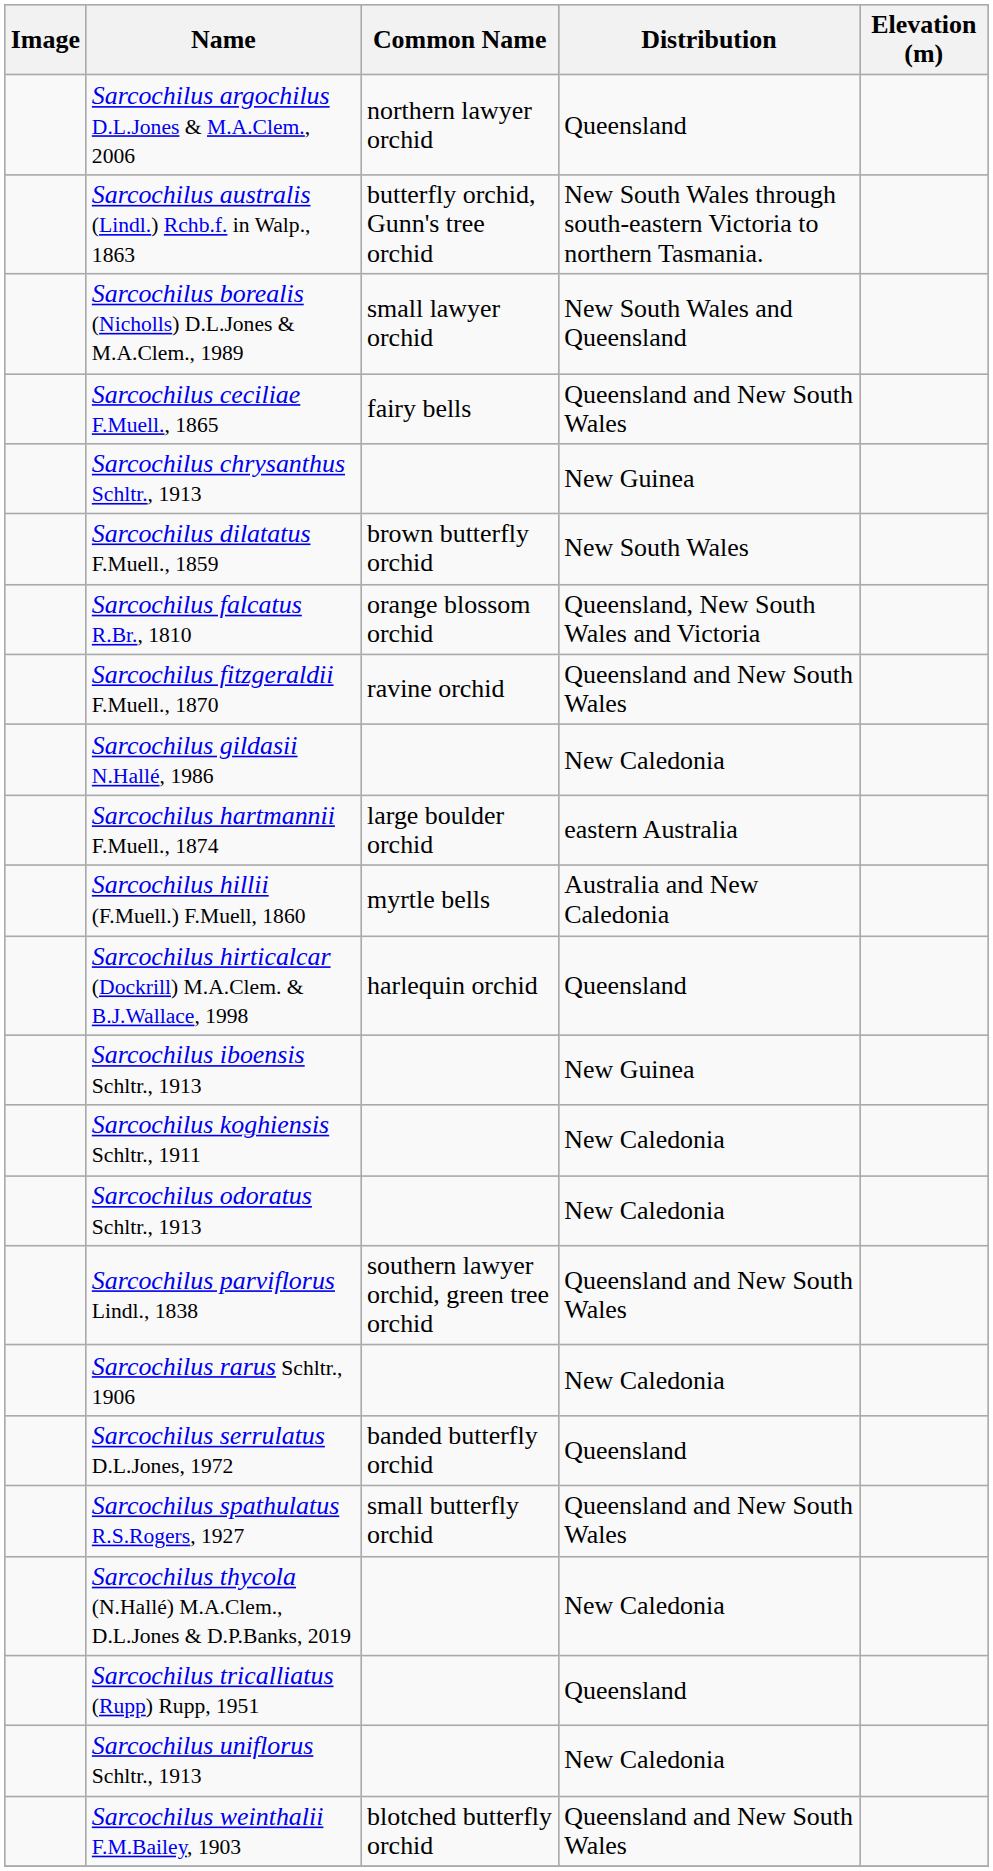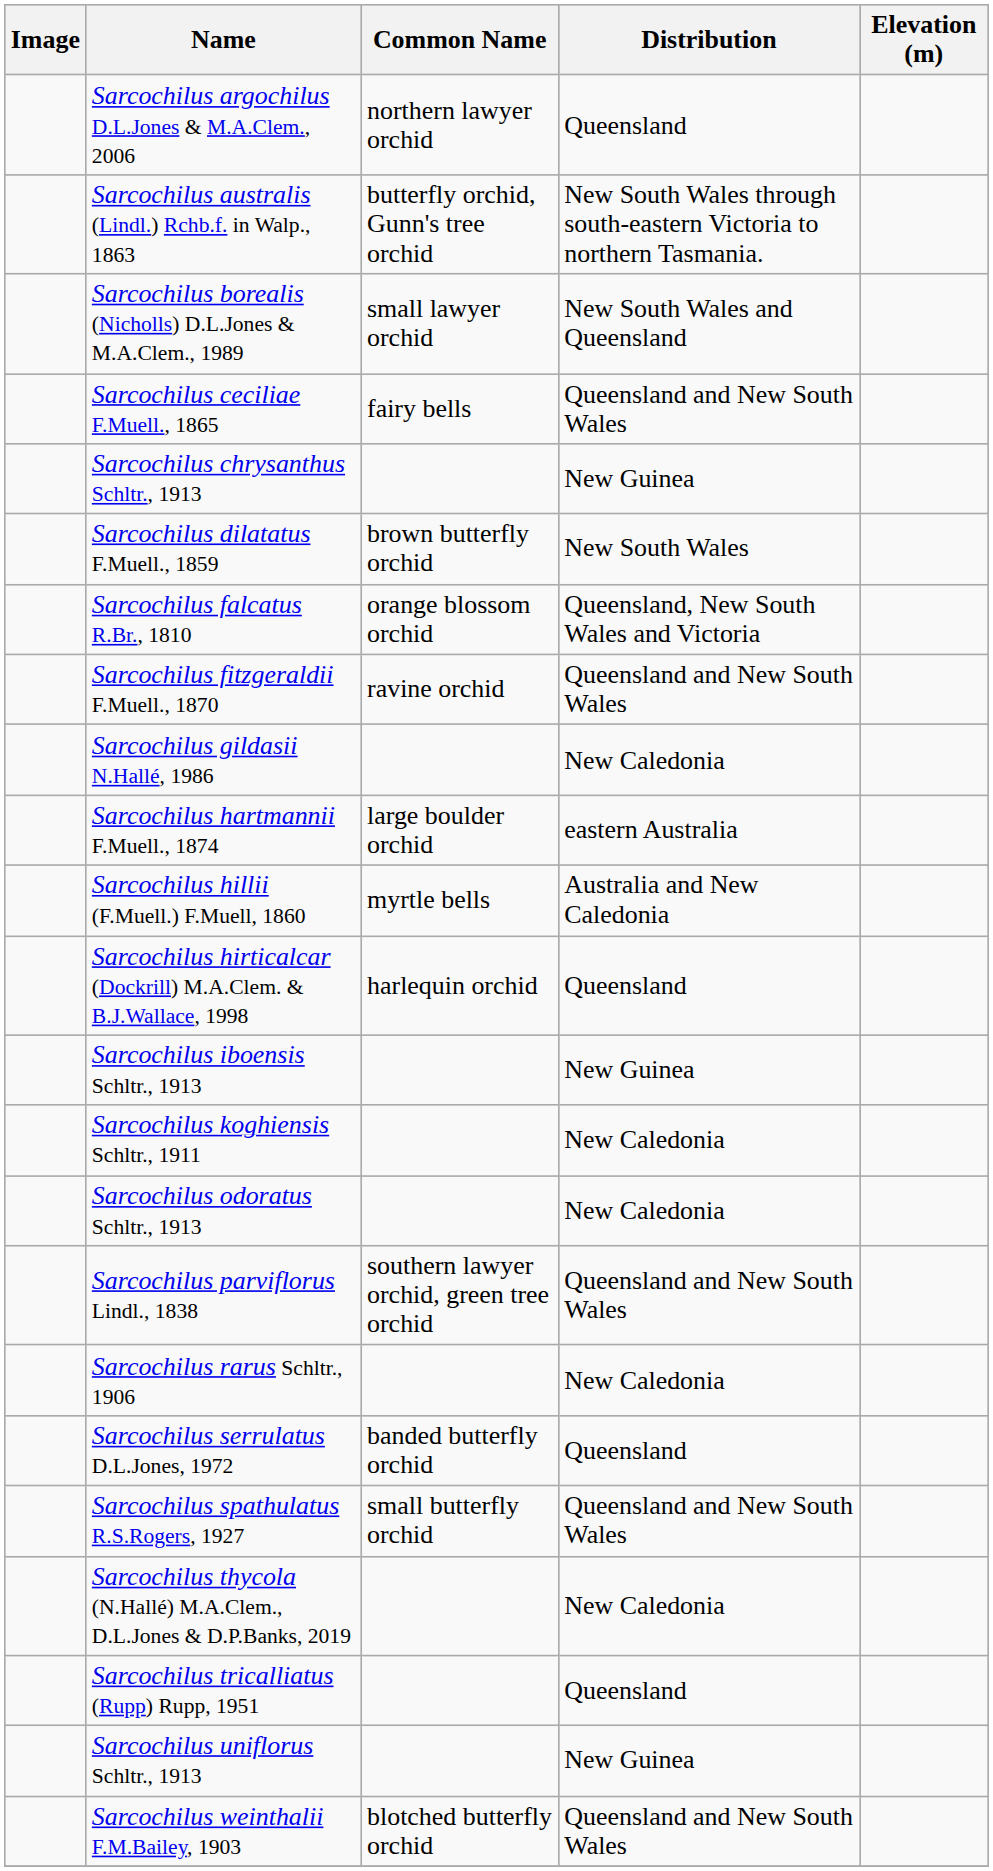Sarcochilus uniflorus Schltr., 1913 | Distribution: New Caledonia -> New Guinea
